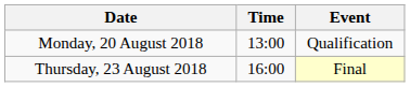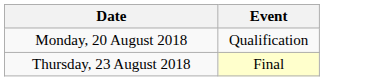- column: Time | 13:00 | 16:00
